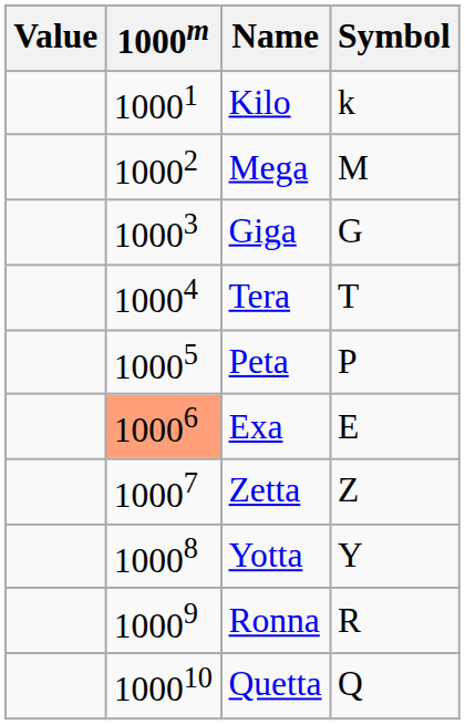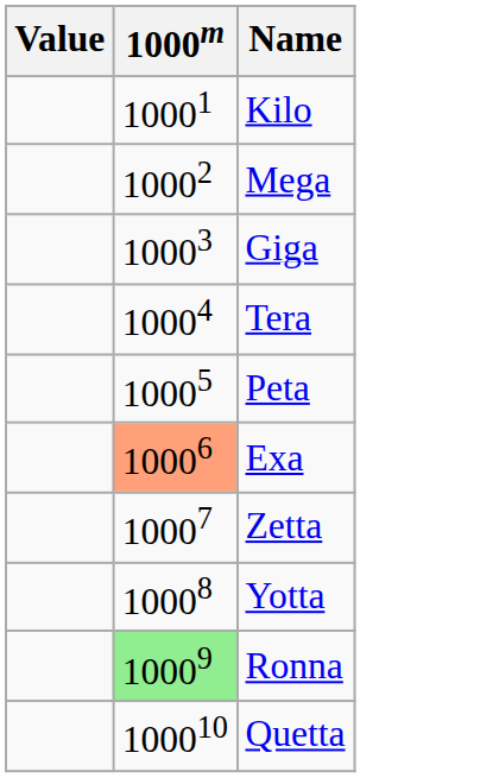- column: Symbol | k | M | G | T | P | E | Z | Y | R | Q
Ronna | 1000m: no background -> lightgreen background
